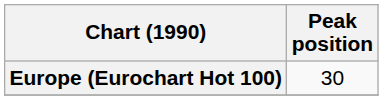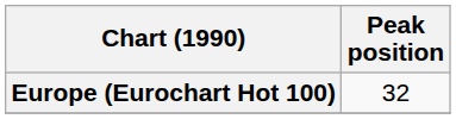Europe (Eurochart Hot 100) | Peak position: 30 -> 32
